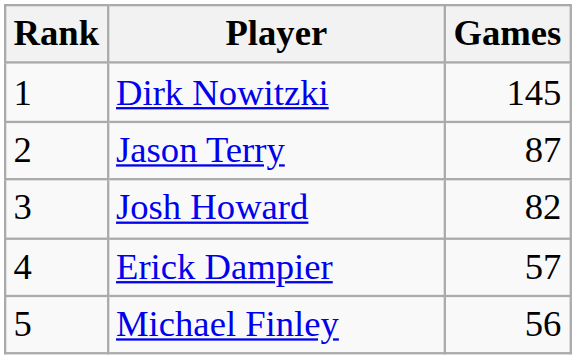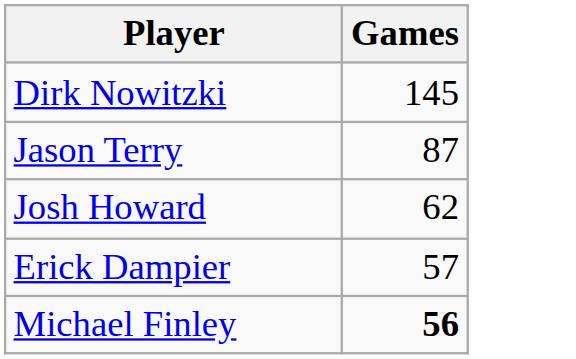- column: Rank | 1 | 2 | 3 | 4 | 5
Josh Howard | Games: 82 -> 62
Michael Finley | Games: normal -> bold
